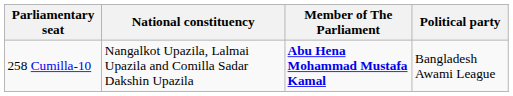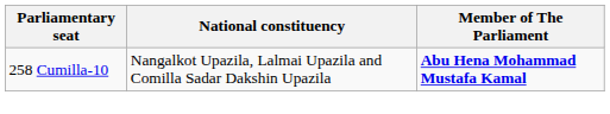- column: Political party | Bangladesh Awami League
